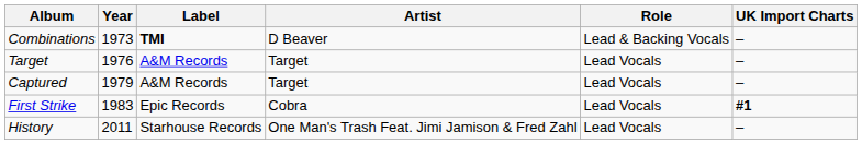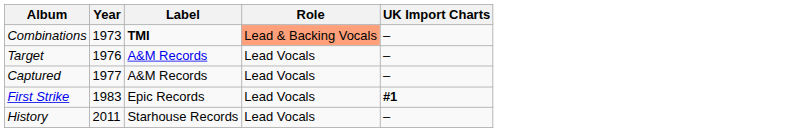- column: Artist | D Beaver | Target | Target | Cobra | One Man's Trash Feat. Jimi Jamison & Fred Zahl
Combinations | Role: no background -> lightsalmon background
Captured | Year: 1979 -> 1977
